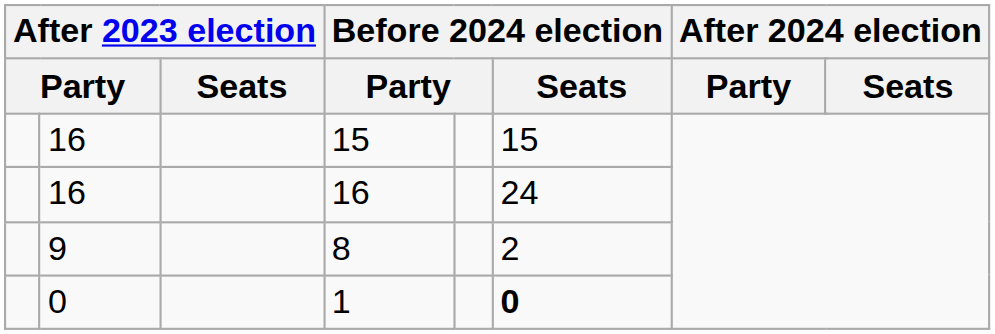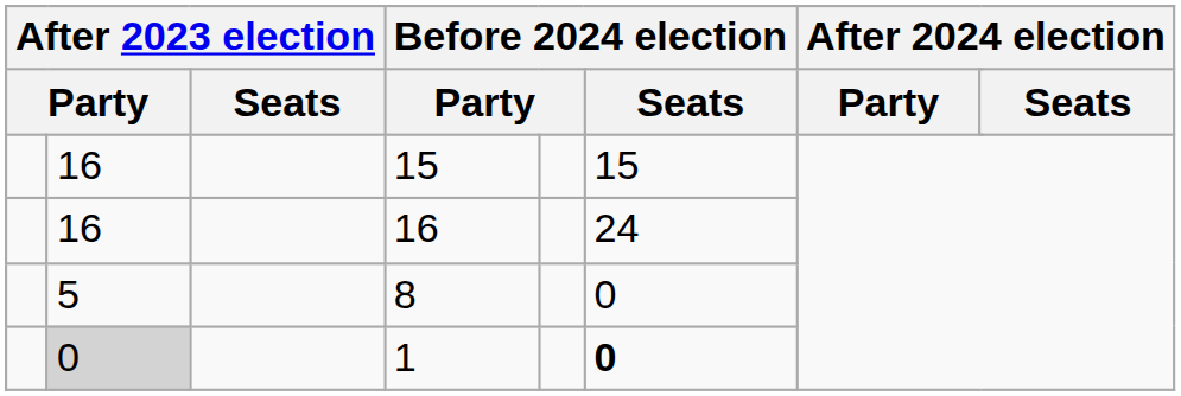8 | column 2: 9 -> 5
8 | Before 2024 election / Seats: 2 -> 0
1 | column 2: no background -> lightgrey background
